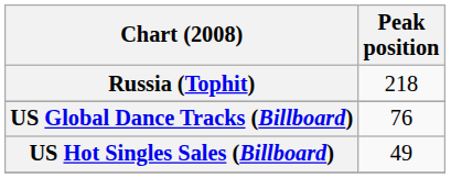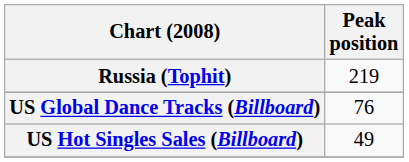Russia (Tophit) | Peak position: 218 -> 219
